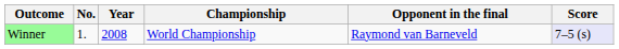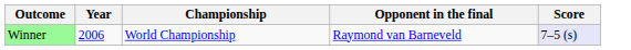- column: No. | 1.
Winner | Year: 2008 -> 2006
